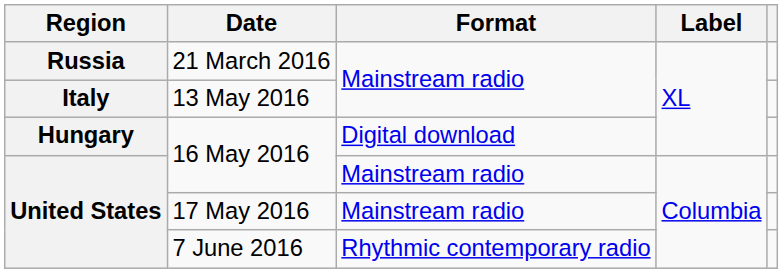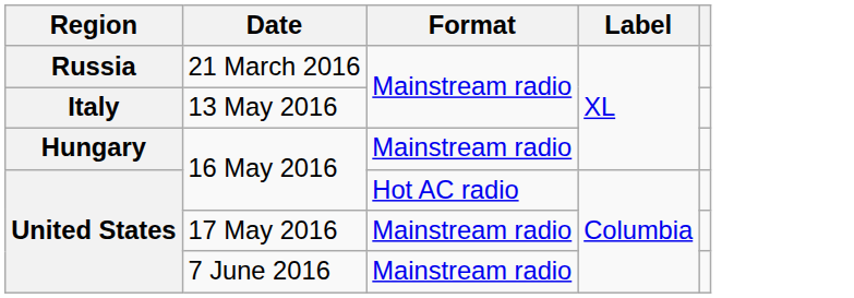Hungary / 16 May 2016 | Format: Digital download -> Mainstream radio
United States / 16 May 2016 | Format: Mainstream radio -> Hot AC radio
7 June 2016 | Format: Rhythmic contemporary radio -> Mainstream radio
